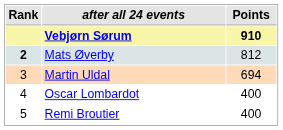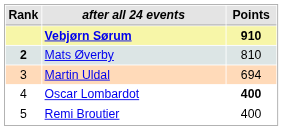Mats Øverby | Points: 812 -> 810
Oscar Lombardot | Points: normal -> bold
